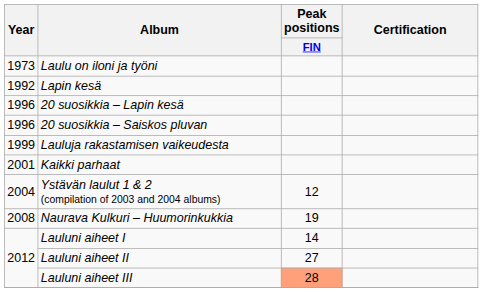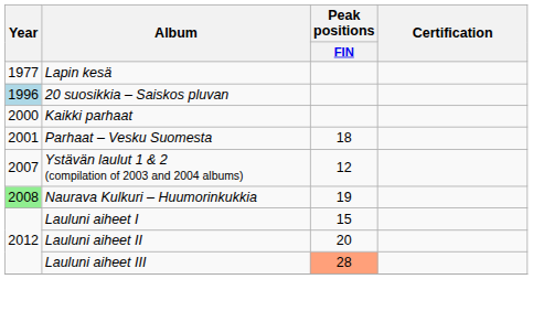- row: 1973 | Laulu on iloni ja työni
Lapin kesä | Year: 1992 -> 1977
- row: 1996 | 20 suosikkia – Lapin kesä
20 suosikkia – Saiskos pluvan | Year: no background -> lightblue background
- row: 1999 | Lauluja rakastamisen vaikeudesta
Kaikki parhaat | Year: 2001 -> 2000
+ row: 2001 | Parhaat – Vesku Suomesta | 18
Ystävän laulut 1 & 2 (compilation of 2003 and 2004 albums) | Year: 2004 -> 2007
Naurava Kulkuri – Huumorinkukkia | Year: no background -> lightgreen background
Lauluni aiheet I | Peak positions / FIN: 14 -> 15
Lauluni aiheet II | Peak positions / FIN: 27 -> 20
